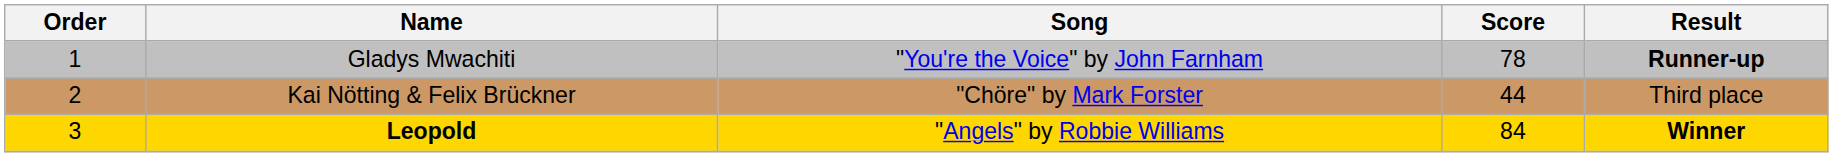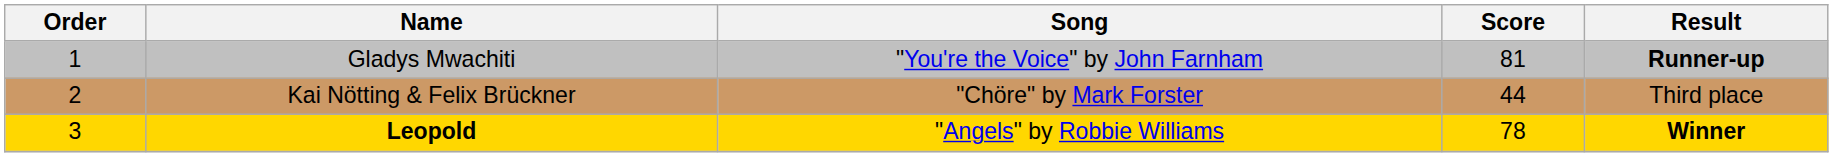Gladys Mwachiti | Score: 78 -> 81
Leopold | Score: 84 -> 78
